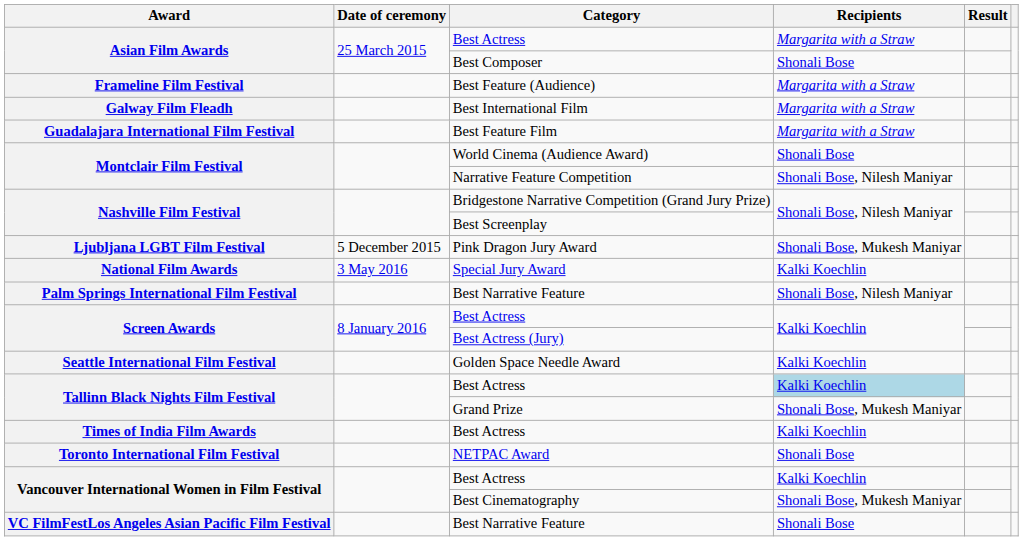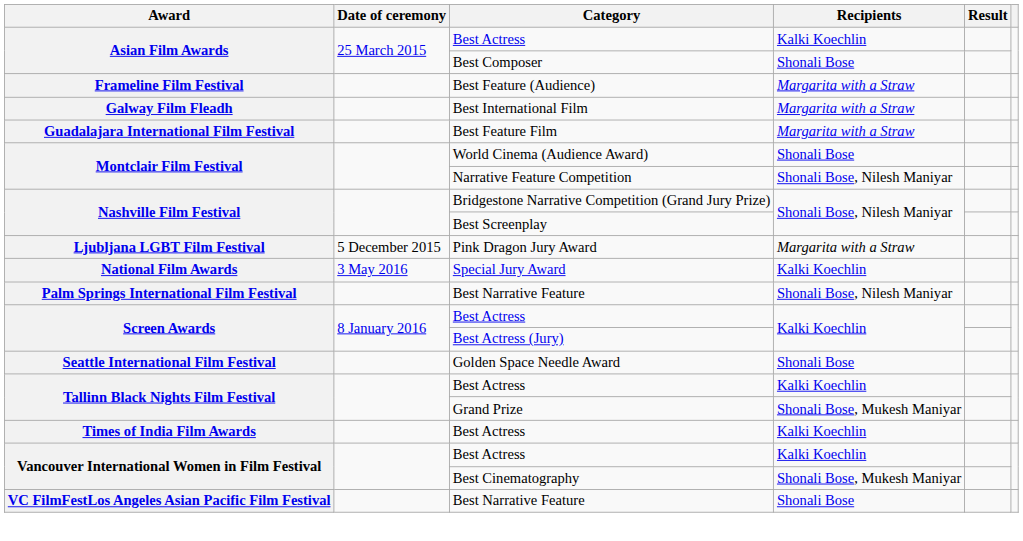Asian Film Awards / Best Actress | Recipients: Margarita with a Straw -> Kalki Koechlin
Pink Dragon Jury Award | Recipients: Shonali Bose, Mukesh Maniyar -> Margarita with a Straw
Golden Space Needle Award | Recipients: Kalki Koechlin -> Shonali Bose
Tallinn Black Nights Film Festival / Best Actress | Recipients: lightblue background -> no background
- row: Toronto International Film Festival | NETPAC Award | Shonali Bose
